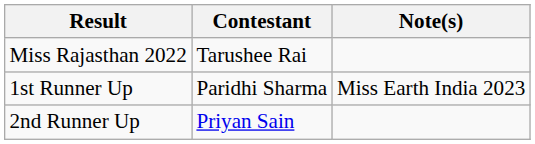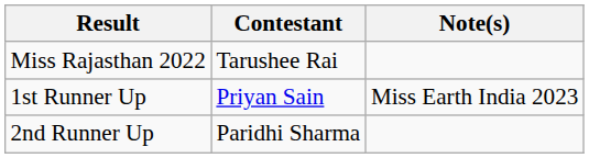1st Runner Up | Contestant: Paridhi Sharma -> Priyan Sain
2nd Runner Up | Contestant: Priyan Sain -> Paridhi Sharma
